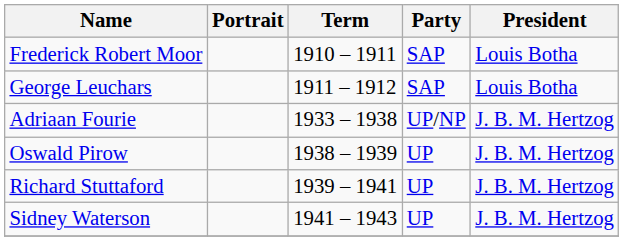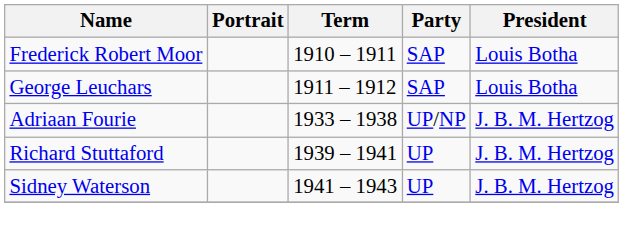- row: Oswald Pirow | 1938 – 1939 | UP | J. B. M. Hertzog
